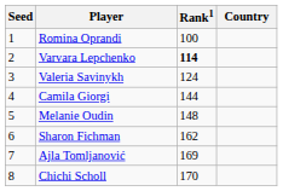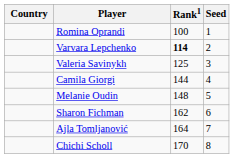columns swapped: Country <-> Seed
Valeria Savinykh | Rank1: 124 -> 125
Ajla Tomljanović | Rank1: 169 -> 164
